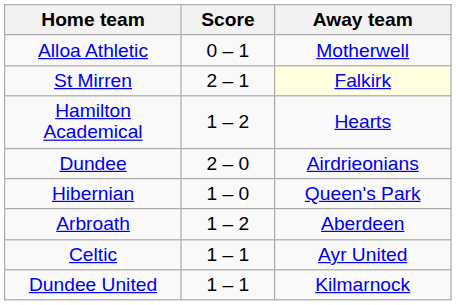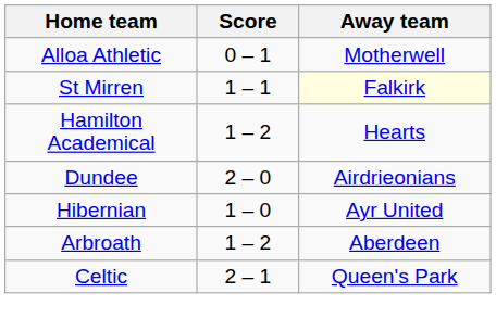St Mirren | Score: 2 – 1 -> 1 – 1
Hibernian | Away team: Queen's Park -> Ayr United
Celtic | Score: 1 – 1 -> 2 – 1
Celtic | Away team: Ayr United -> Queen's Park
- row: Dundee United | 1 – 1 | Kilmarnock
